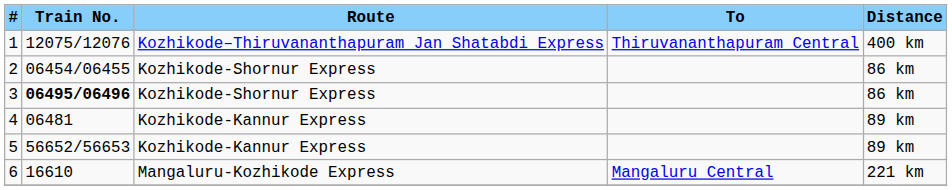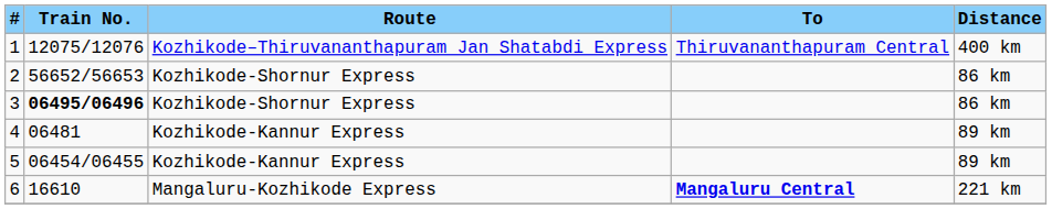2 | Train No.: 06454/06455 -> 56652/56653
5 | Train No.: 56652/56653 -> 06454/06455
6 | To: normal -> bold
